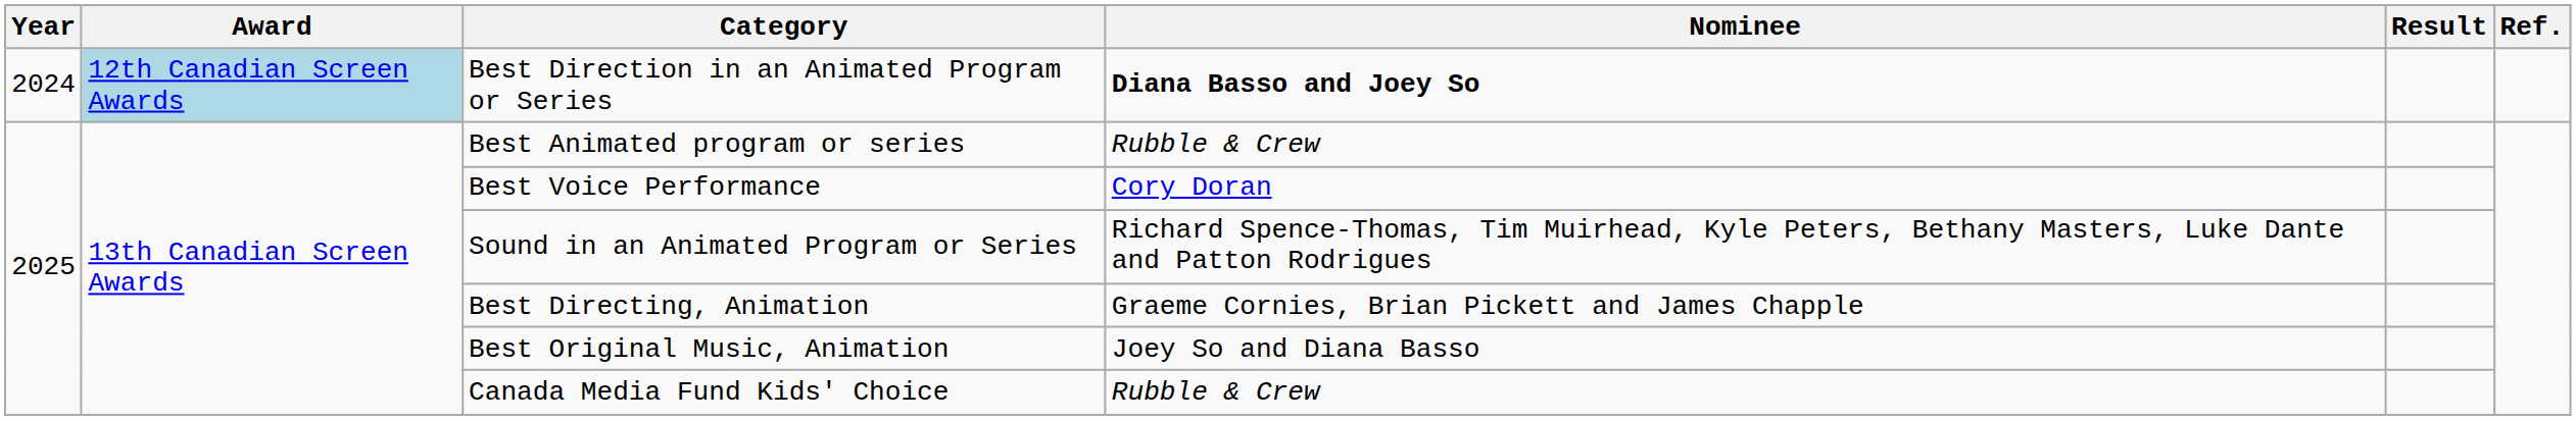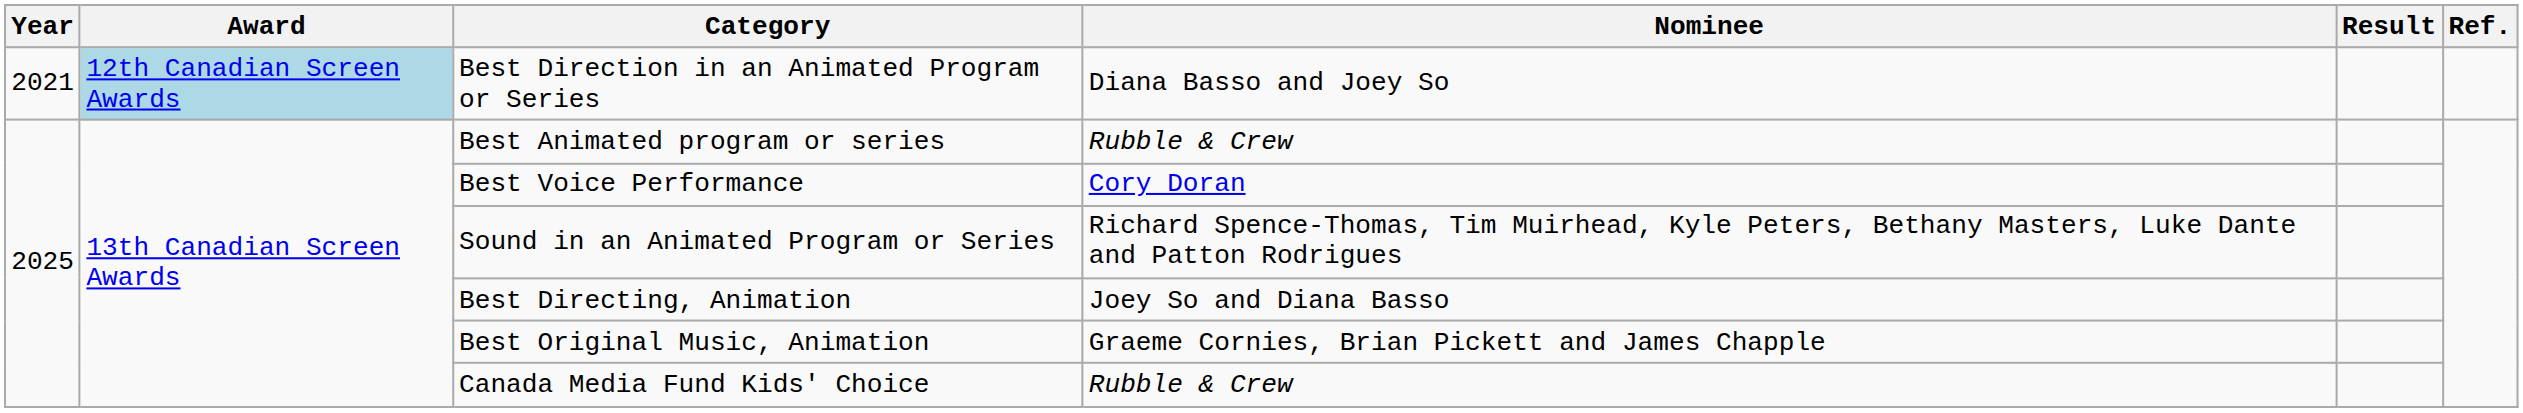Best Direction in an Animated Program or Series | Year: 2024 -> 2021
Best Direction in an Animated Program or Series | Nominee: bold -> normal
Best Directing, Animation | Nominee: Graeme Cornies, Brian Pickett and James Chapple -> Joey So and Diana Basso
Best Original Music, Animation | Nominee: Joey So and Diana Basso -> Graeme Cornies, Brian Pickett and James Chapple
